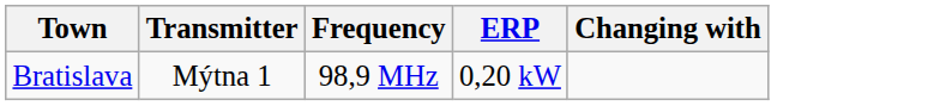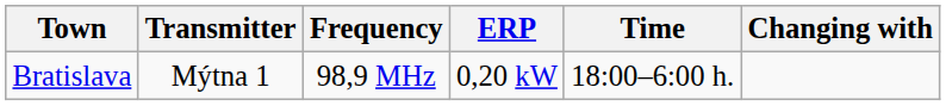+ column: Time | 18:00–6:00 h.
